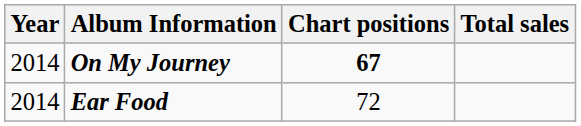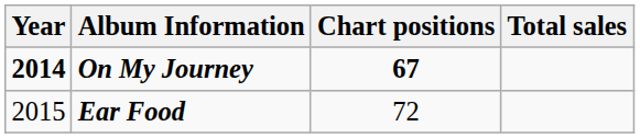On My Journey | Year: normal -> bold
Ear Food | Year: 2014 -> 2015
